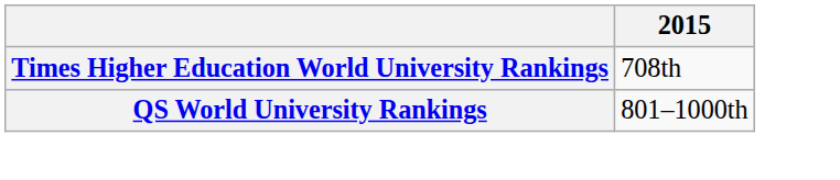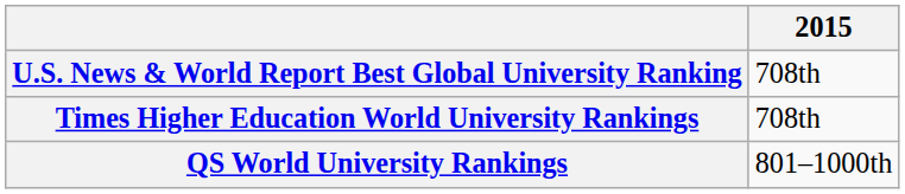+ row: U.S. News & World Report Best Global University Ranking | 708th
